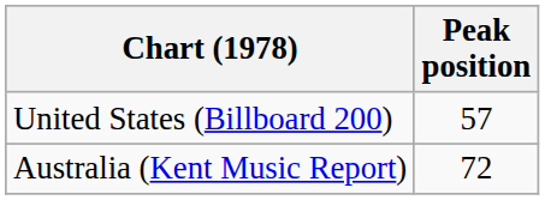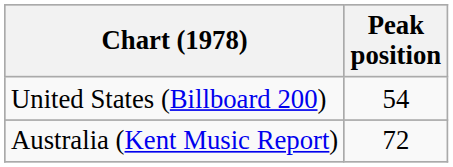United States (Billboard 200) | Peak position: 57 -> 54
